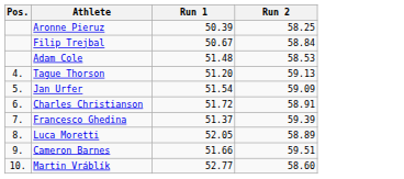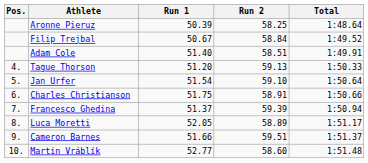+ column: Total | 1:48.64 | 1:49.52 | 1:49.91 | 1:50.33 | 1:50.64 | 1:50.66 | 1:50.94 | 1:51.17 | 1:51.37 | 1:51.48
Adam Cole | Run 1: 51.48 -> 51.40
Adam Cole | Run 2: 58.53 -> 58.51
Jan Urfer | Run 2: 59.09 -> 59.10
Charles Christianson | Run 1: 51.72 -> 51.75
